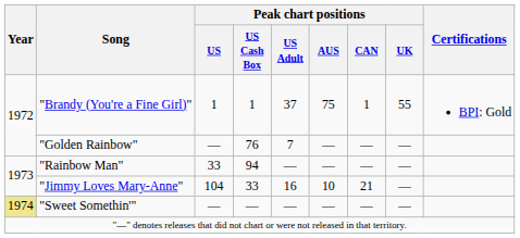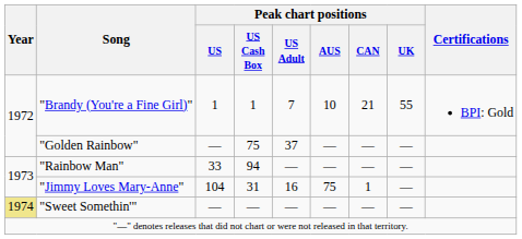"Brandy (You're a Fine Girl)" | Peak chart positions / US Adult: 37 -> 7
"Brandy (You're a Fine Girl)" | Peak chart positions / AUS: 75 -> 10
"Brandy (You're a Fine Girl)" | Peak chart positions / CAN: 1 -> 21
"Golden Rainbow" | Peak chart positions / US Cash Box: 76 -> 75
"Golden Rainbow" | Peak chart positions / US Adult: 7 -> 37
"Jimmy Loves Mary-Anne" | Peak chart positions / US Cash Box: 33 -> 31
"Jimmy Loves Mary-Anne" | Peak chart positions / AUS: 10 -> 75
"Jimmy Loves Mary-Anne" | Peak chart positions / CAN: 21 -> 1
